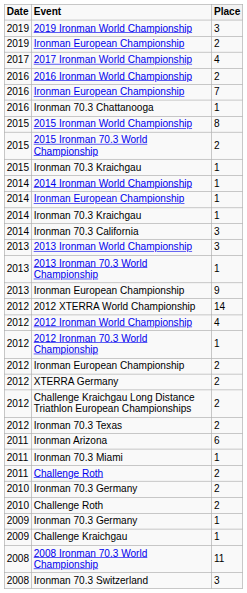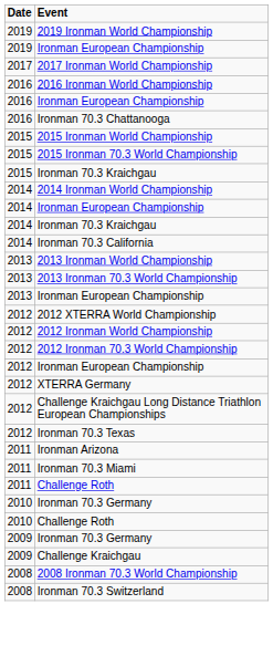- column: Place | 3 | 2 | 4 | 2 | 7 | 1 | 8 | 2 | 1 | 1 | 1 | 1 | 3 | 3 | 1 | 9 | 14 | 4 | 1 | 2 | 2 | 2 | 2 | 6 | 1 | 2 | 2 | 2 | 1 | 1 | 11 | 3
